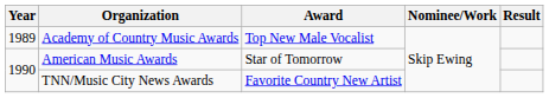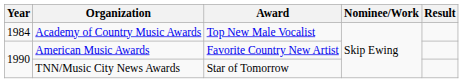Academy of Country Music Awards | Year: 1989 -> 1984
American Music Awards | Award: Star of Tomorrow -> Favorite Country New Artist
TNN/Music City News Awards | Award: Favorite Country New Artist -> Star of Tomorrow
